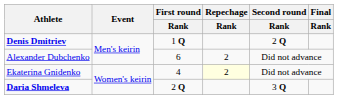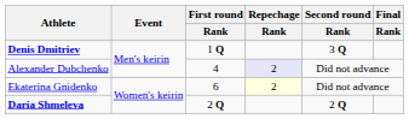Denis Dmitriev | Second round / Rank: 2 Q -> 3 Q
Alexander Dubchenko | First round / Rank: 6 -> 4
Alexander Dubchenko | Repechage / Rank: no background -> lavender background
Ekaterina Gnidenko | First round / Rank: 4 -> 6
Daria Shmeleva | Second round / Rank: 3 Q -> 2 Q
